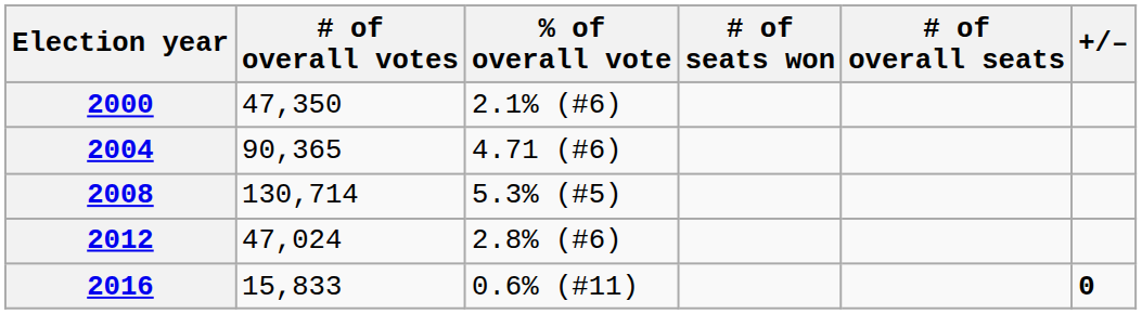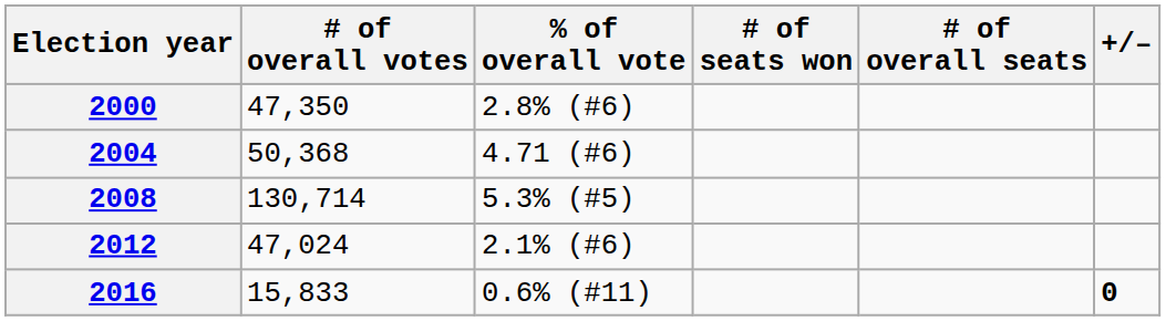2000 | % of overall vote: 2.1% (#6) -> 2.8% (#6)
2004 | # of overall votes: 90,365 -> 50,368
2012 | % of overall vote: 2.8% (#6) -> 2.1% (#6)
